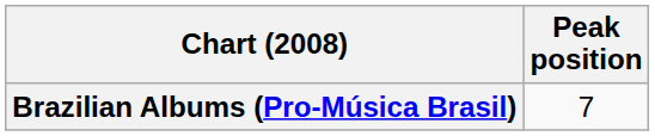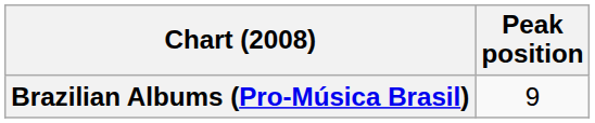Brazilian Albums (Pro-Música Brasil) | Peak position: 7 -> 9
